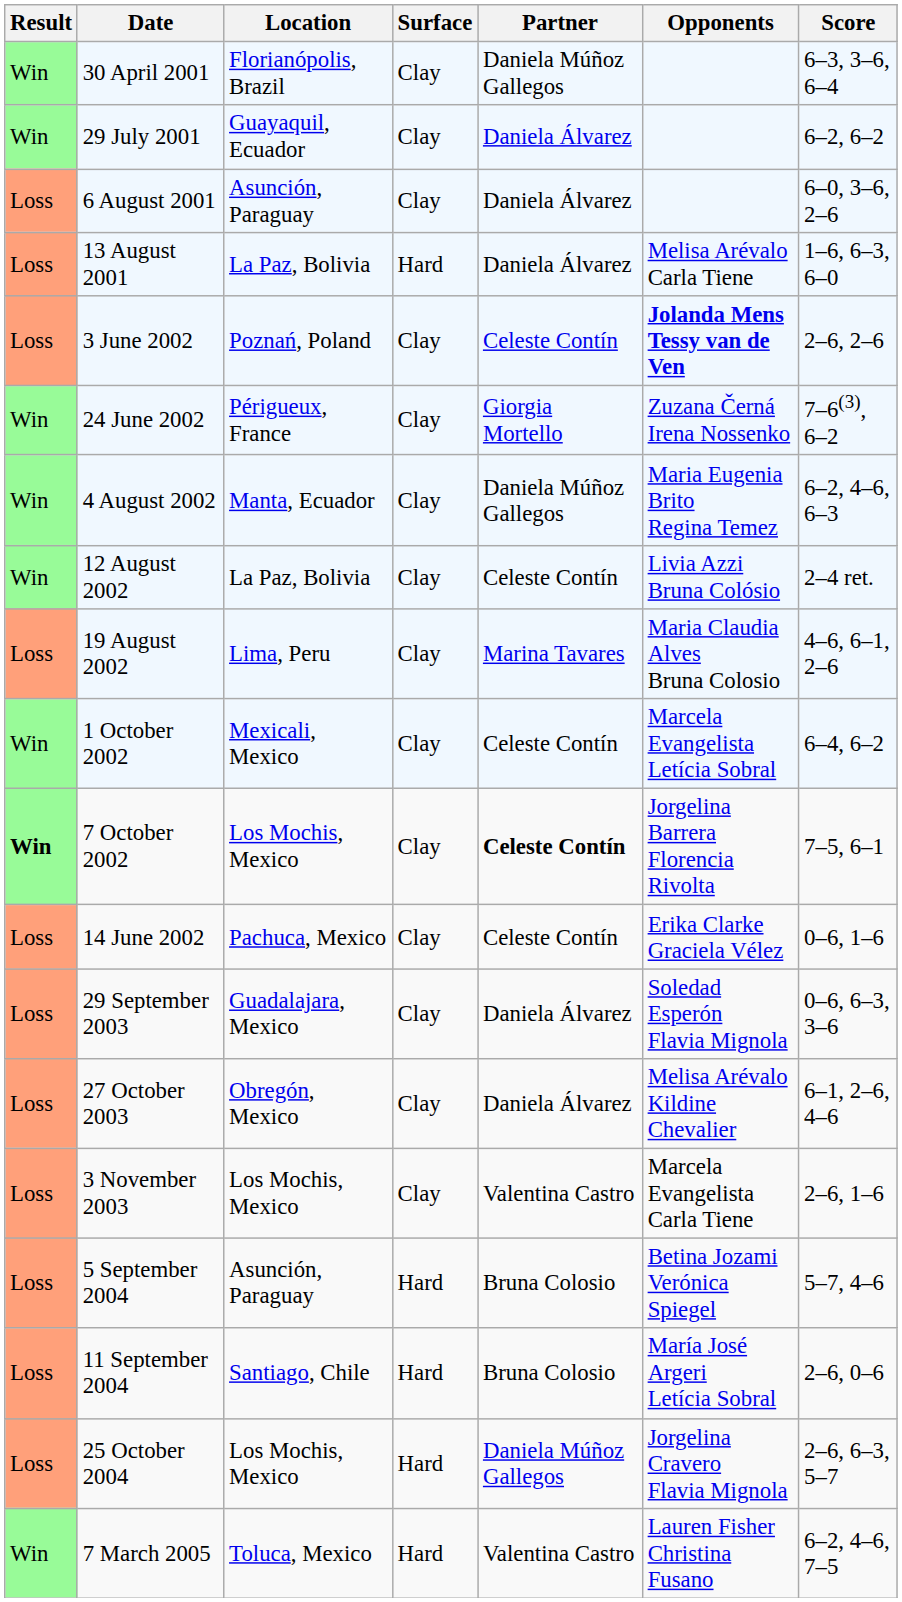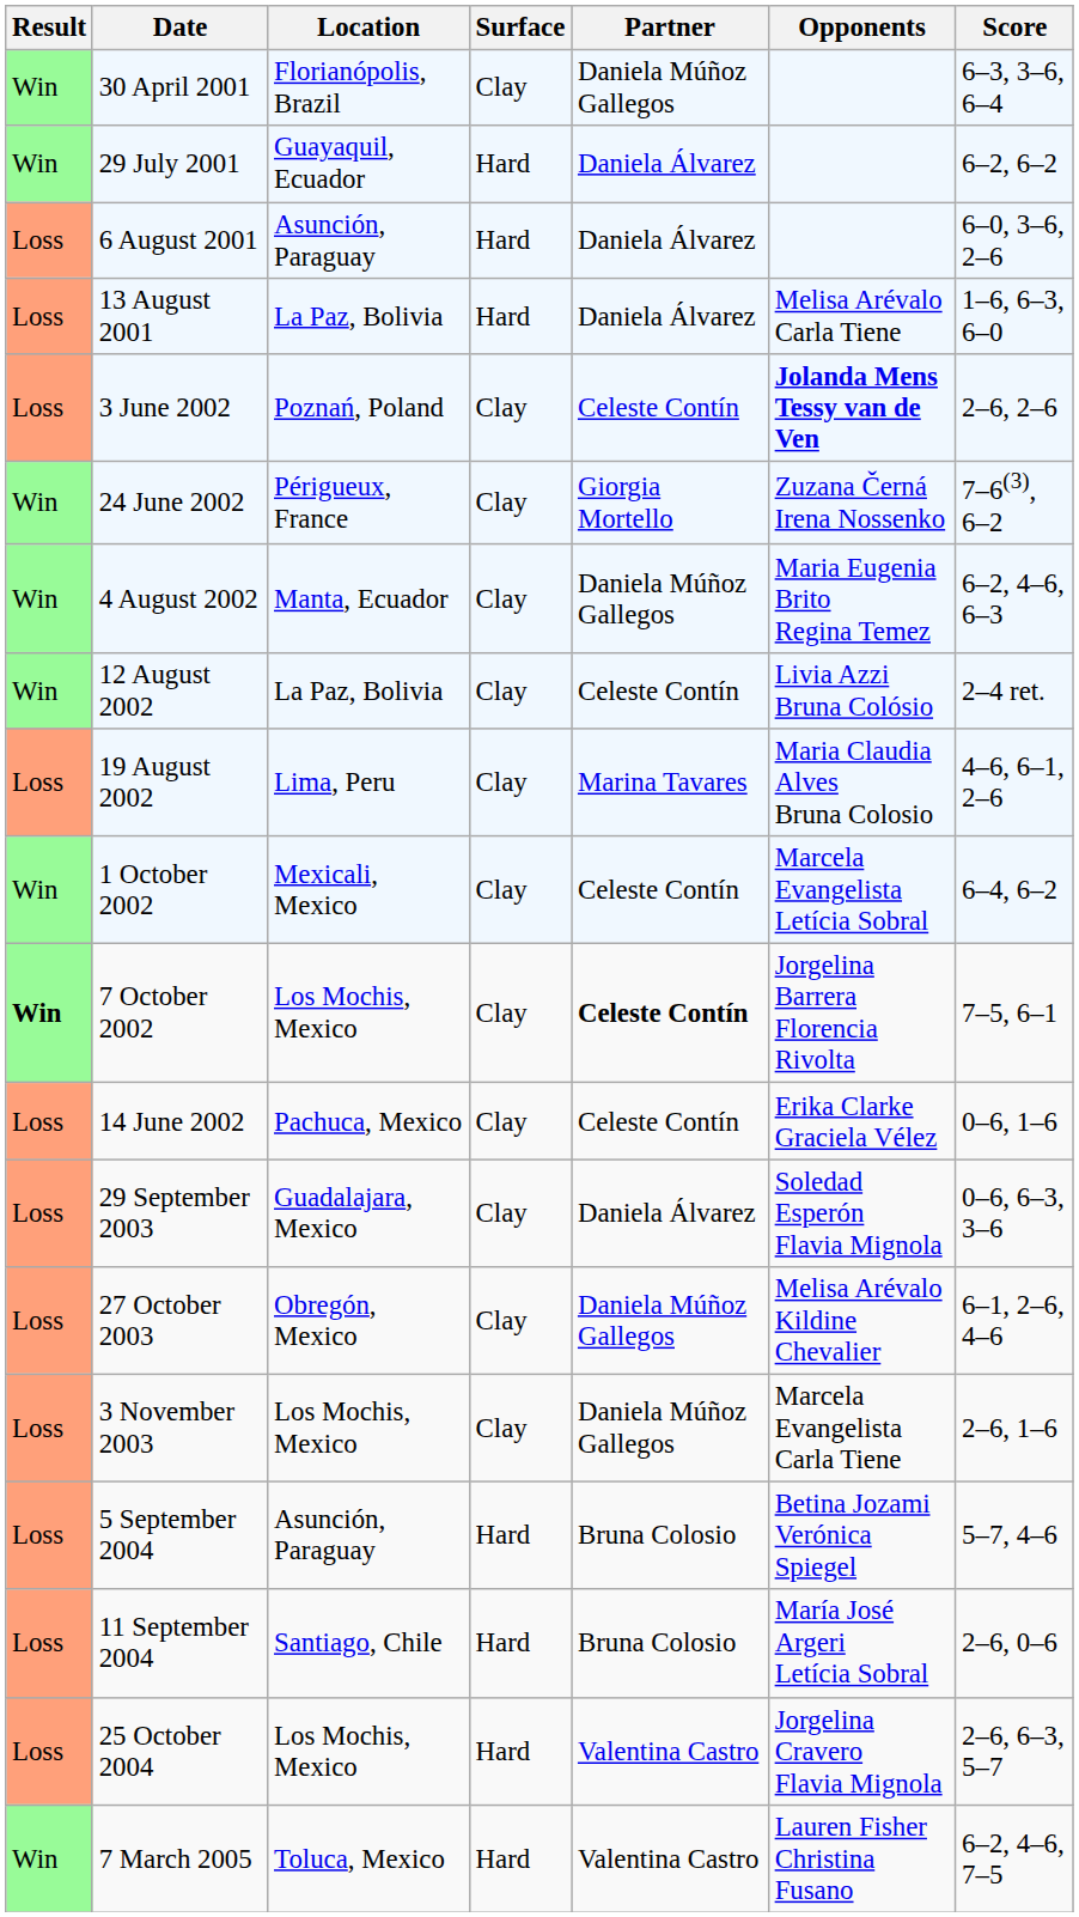29 July 2001 | Surface: Clay -> Hard
6 August 2001 | Surface: Clay -> Hard
27 October 2003 | Partner: Daniela Álvarez -> Daniela Múñoz Gallegos
3 November 2003 | Partner: Valentina Castro -> Daniela Múñoz Gallegos
25 October 2004 | Partner: Daniela Múñoz Gallegos -> Valentina Castro
